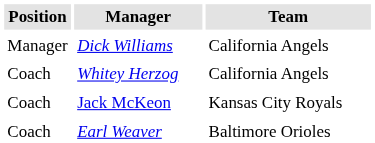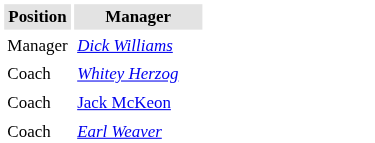- column: Team | California Angels | California Angels | Kansas City Royals | Baltimore Orioles
